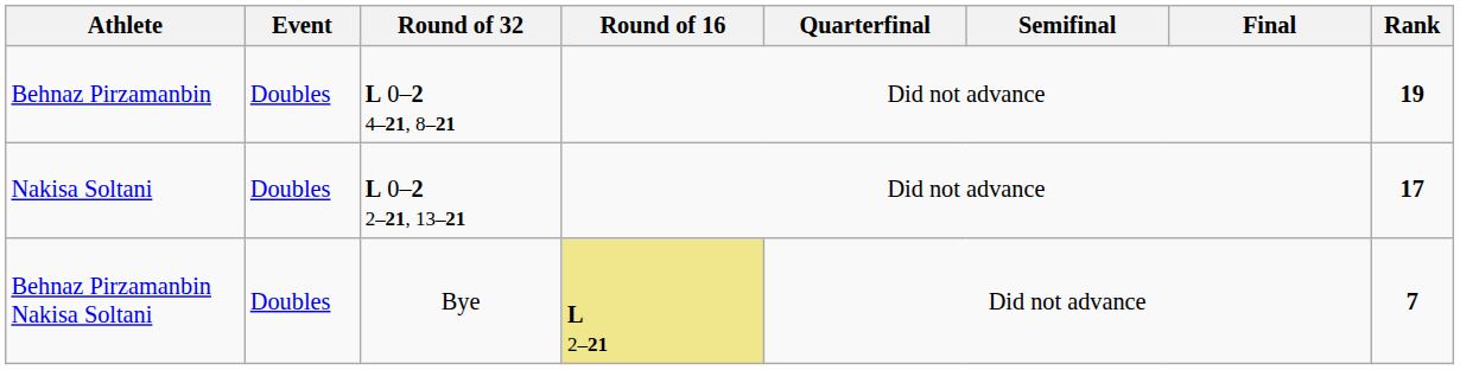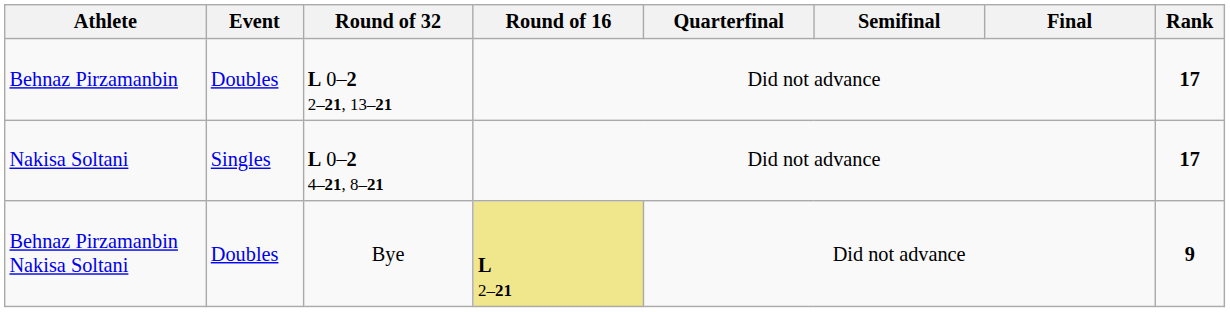Behnaz Pirzamanbin | Round of 32: L 0–2 4–21, 8–21 -> L 0–2 2–21, 13–21
Behnaz Pirzamanbin | Rank: 19 -> 17
Nakisa Soltani | Event: Doubles -> Singles
Nakisa Soltani | Round of 32: L 0–2 2–21, 13–21 -> L 0–2 4–21, 8–21
Behnaz Pirzamanbin Nakisa Soltani | Rank: 7 -> 9
